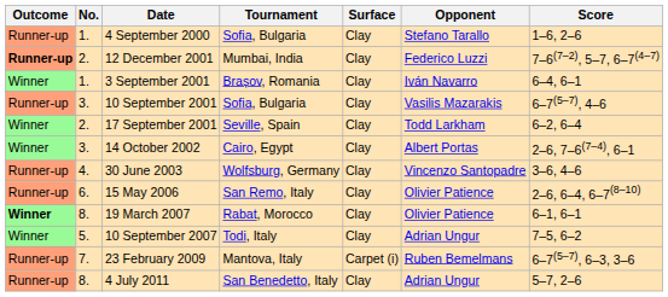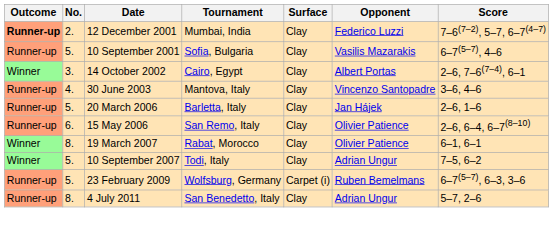- row: Runner-up | 1. | 4 September 2000 | Sofia, Bulgaria | Clay | Stefano Tarallo | 1–6, 2–6
- row: Winner | 1. | 3 September 2001 | Brașov, Romania | Clay | Iván Navarro | 6–4, 6–1
10 September 2001 | No.: 3. -> 5.
- row: Winner | 2. | 17 September 2001 | Seville, Spain | Clay | Todd Larkham | 6–2, 6–4
30 June 2003 | Tournament: Wolfsburg, Germany -> Mantova, Italy
+ row: Runner-up | 5. | 20 March 2006 | Barletta, Italy | Clay | Jan Hájek | 2–6, 1–6
19 March 2007 | Outcome: bold -> normal
23 February 2009 | No.: 7. -> 5.
23 February 2009 | Tournament: Mantova, Italy -> Wolfsburg, Germany
